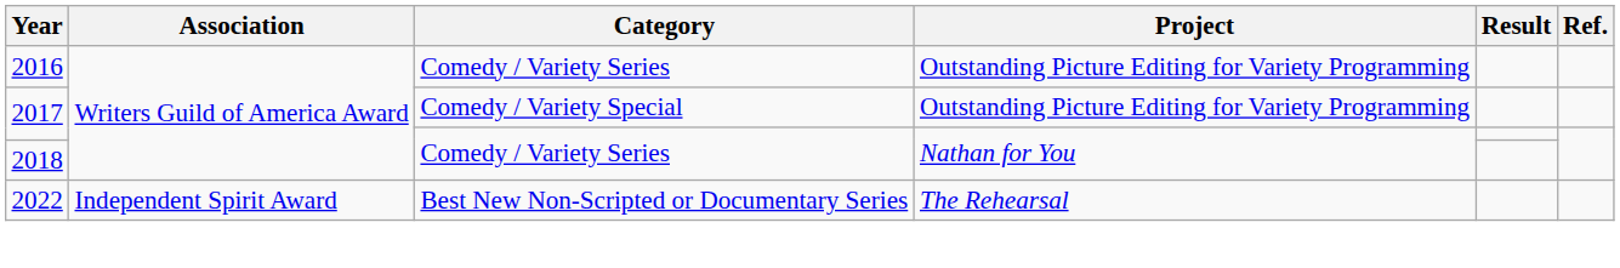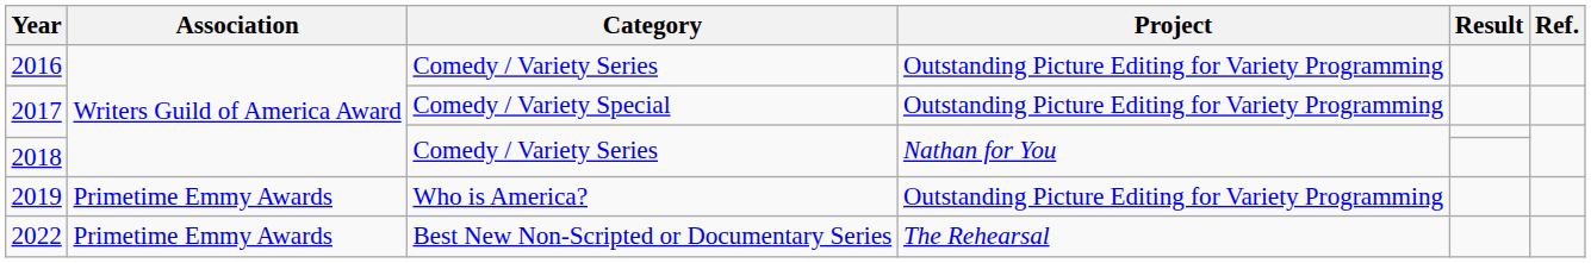+ row: 2019 | Primetime Emmy Awards | Who is America? | Outstanding Picture Editing for Variety Programming
2022 | Association: Independent Spirit Award -> Primetime Emmy Awards
